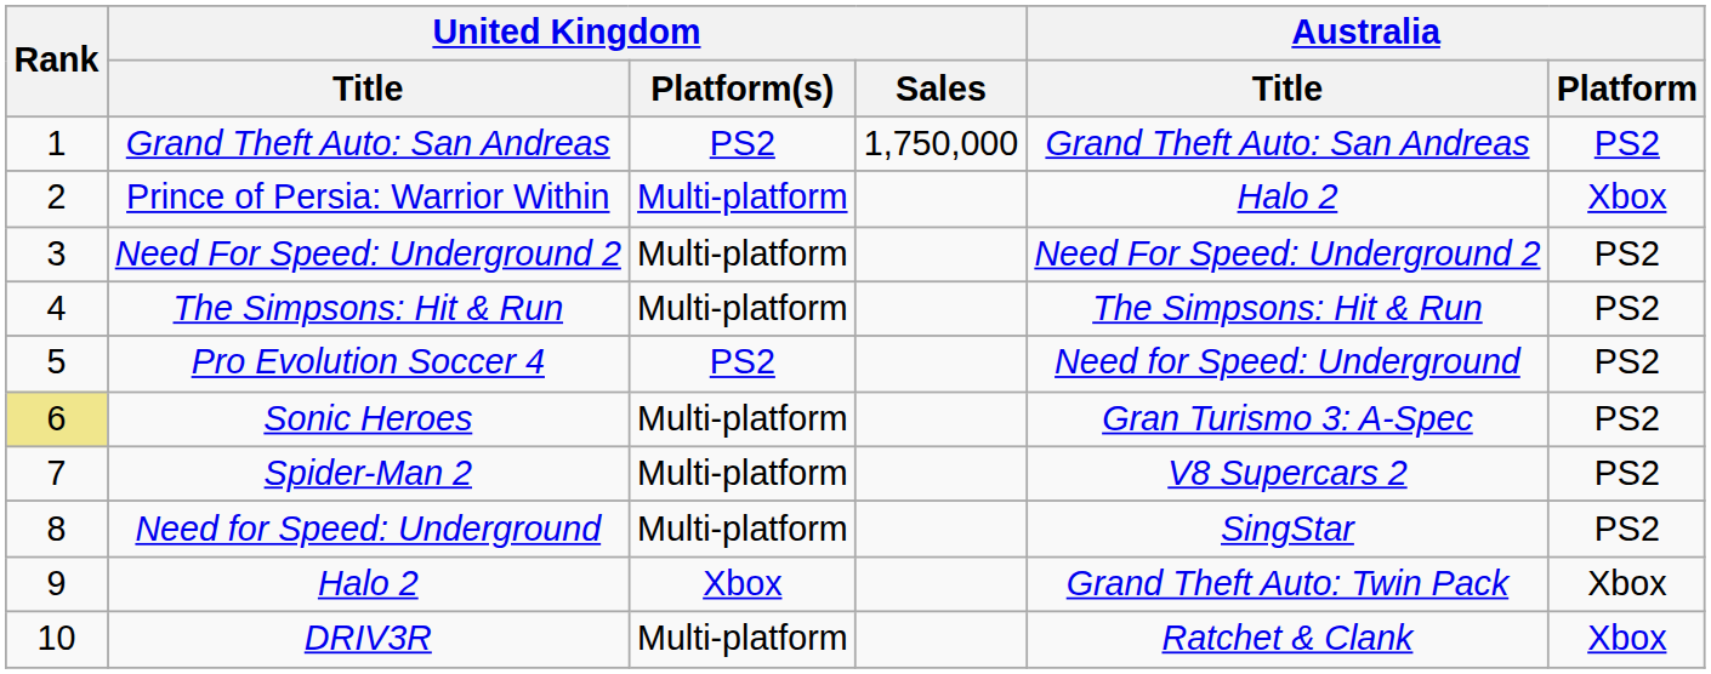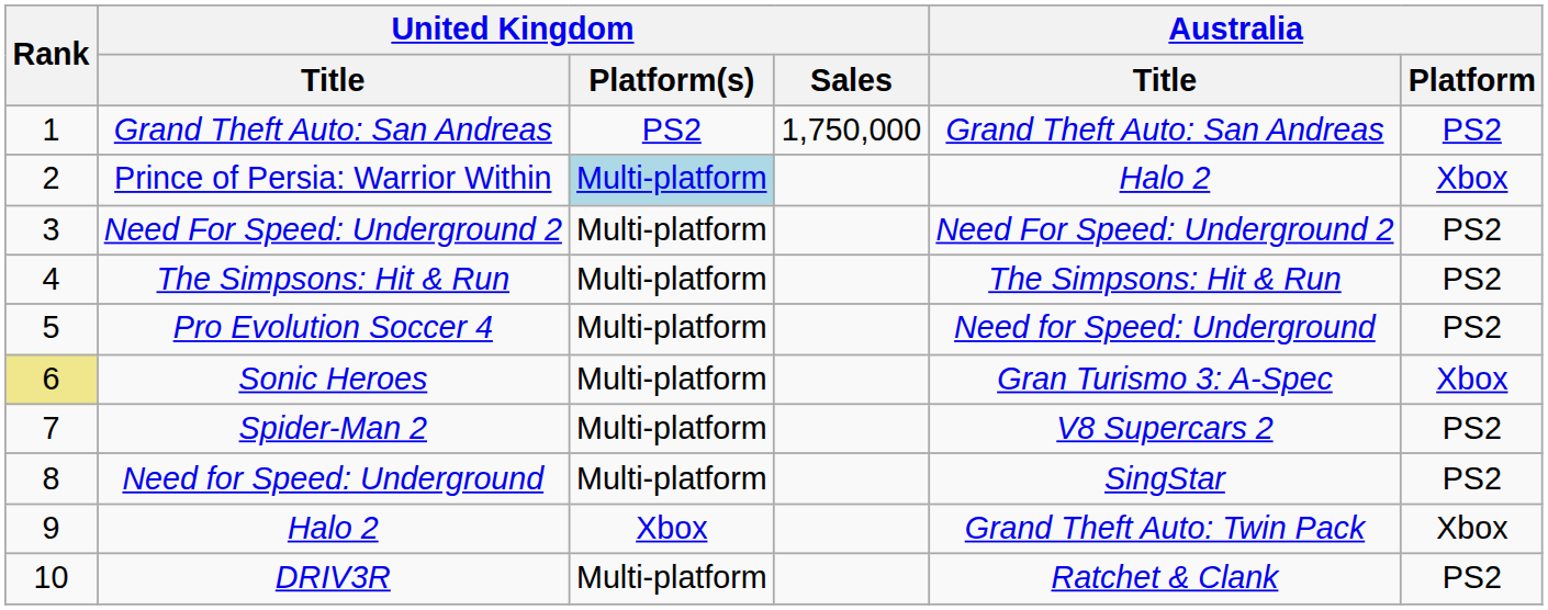Prince of Persia: Warrior Within | United Kingdom / Platform(s): no background -> lightblue background
Pro Evolution Soccer 4 | United Kingdom / Platform(s): PS2 -> Multi-platform
Sonic Heroes | Australia / Platform: PS2 -> Xbox
DRIV3R | Australia / Platform: Xbox -> PS2
